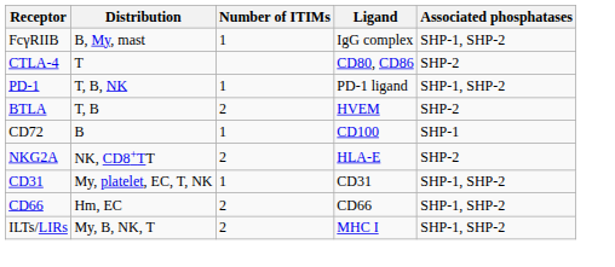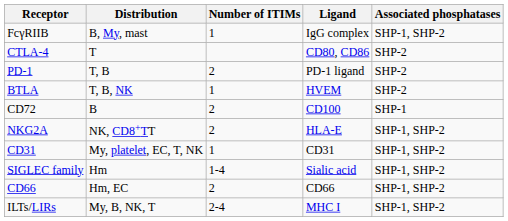PD-1 | Distribution: T, B, NK -> T, B
PD-1 | Number of ITIMs: 1 -> 2
PD-1 | Associated phosphatases: SHP-1, SHP-2 -> SHP-2
BTLA | Distribution: T, B -> T, B, NK
BTLA | Number of ITIMs: 2 -> 1
CD72 | Number of ITIMs: 1 -> 2
NKG2A | Associated phosphatases: SHP-2 -> SHP-1, SHP-2
+ row: SIGLEC family | Hm | 1-4 | Sialic acid | SHP-1, SHP-2
ILTs/LIRs | Number of ITIMs: 2 -> 2-4
